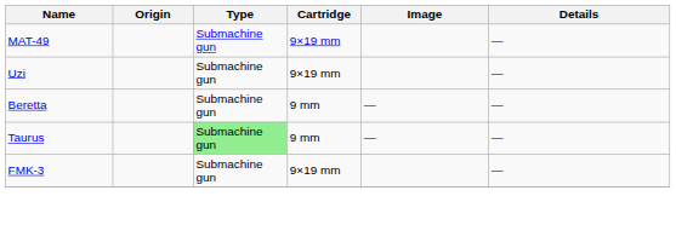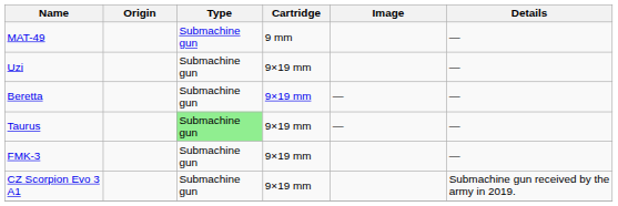MAT-49 | Cartridge: 9×19 mm -> 9 mm
Beretta | Cartridge: 9 mm -> 9×19 mm
Taurus | Cartridge: 9 mm -> 9×19 mm
+ row: CZ Scorpion Evo 3 A1 | Submachine gun | 9×19 mm | Submachine gun received by the army in 2019.
